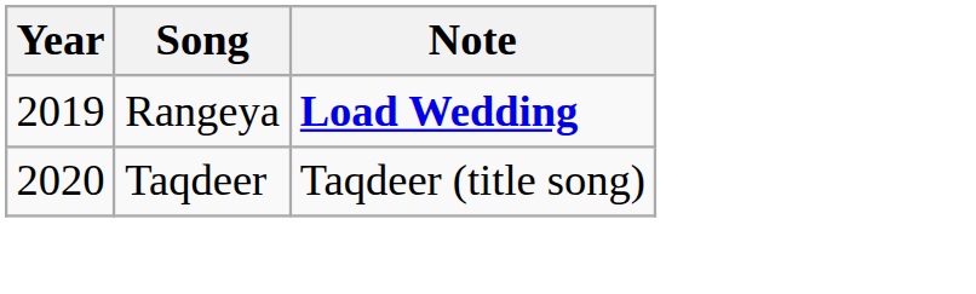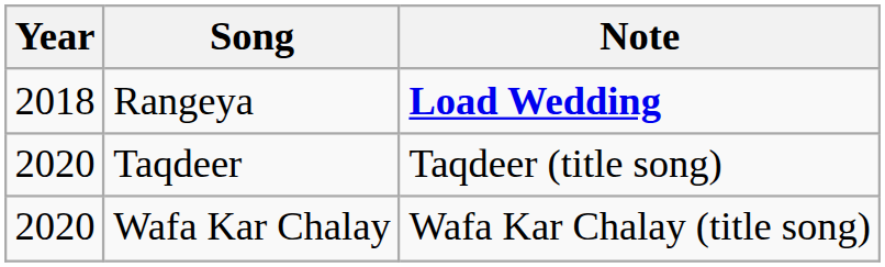Rangeya | Year: 2019 -> 2018
+ row: 2020 | Wafa Kar Chalay | Wafa Kar Chalay (title song)
